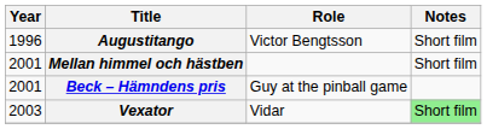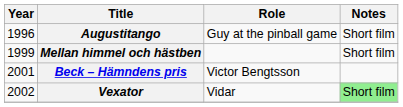Augustitango | Role: Victor Bengtsson -> Guy at the pinball game
Mellan himmel och hästben | Year: 2001 -> 1999
Beck – Hämndens pris | Role: Guy at the pinball game -> Victor Bengtsson
Vexator | Year: 2003 -> 2002
